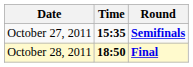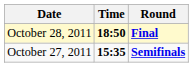rows swapped: October 27, 2011 <-> October 28, 2011
